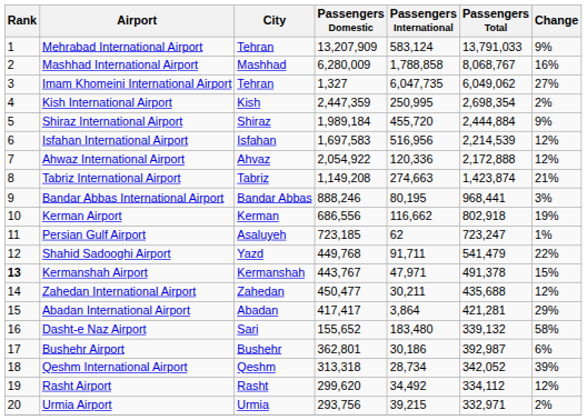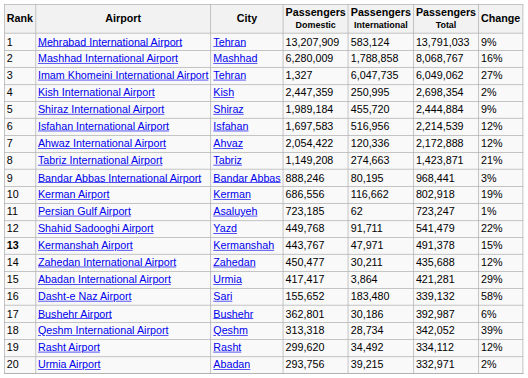Ahwaz International Airport | Passengers Domestic: 2,054,922 -> 2,054,422
Tabriz International Airport | Passengers Total: 1,423,874 -> 1,423,871
Abadan International Airport | City: Abadan -> Urmia
Urmia Airport | City: Urmia -> Abadan
